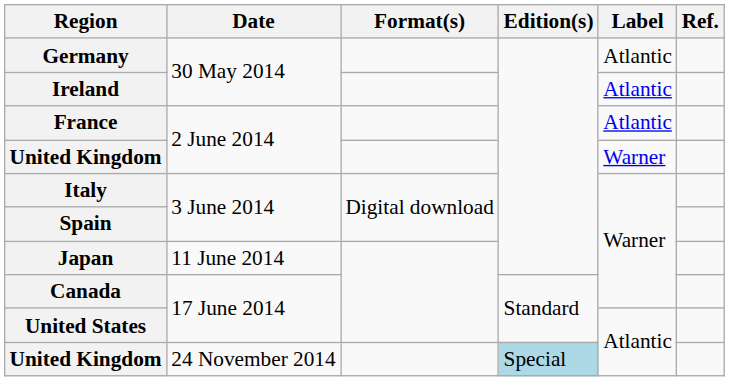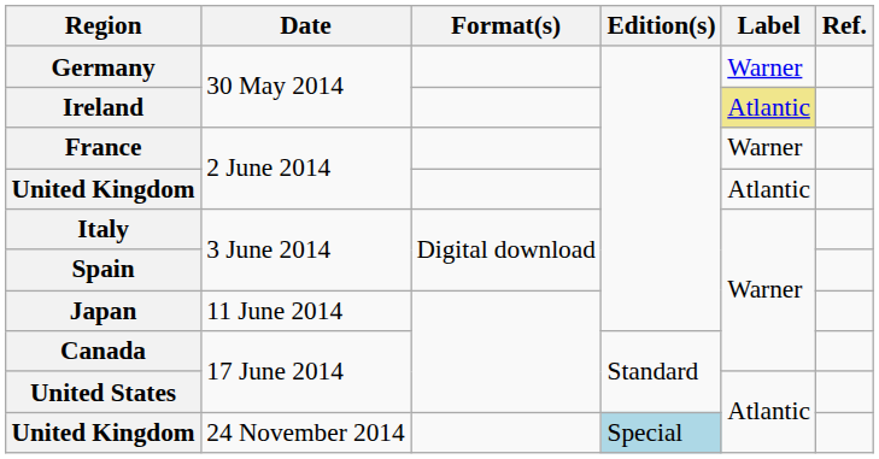Germany | Label: Atlantic -> Warner
Ireland | Label: no background -> khaki background
France | Label: Atlantic -> Warner
United Kingdom / 2 June 2014 | Label: Warner -> Atlantic
